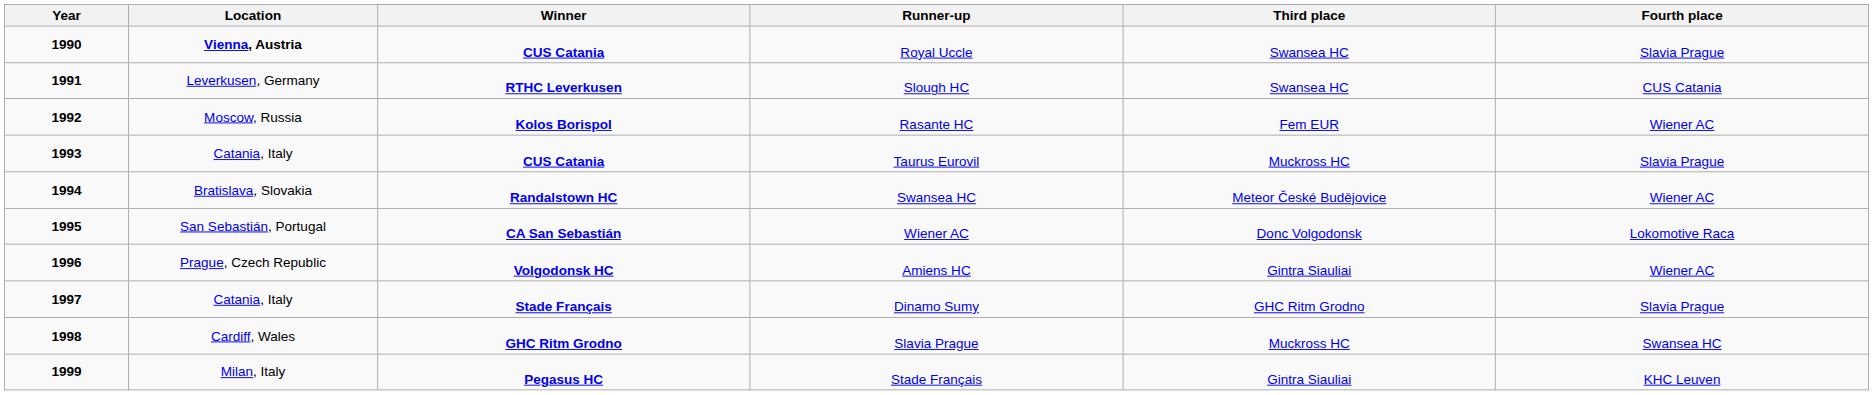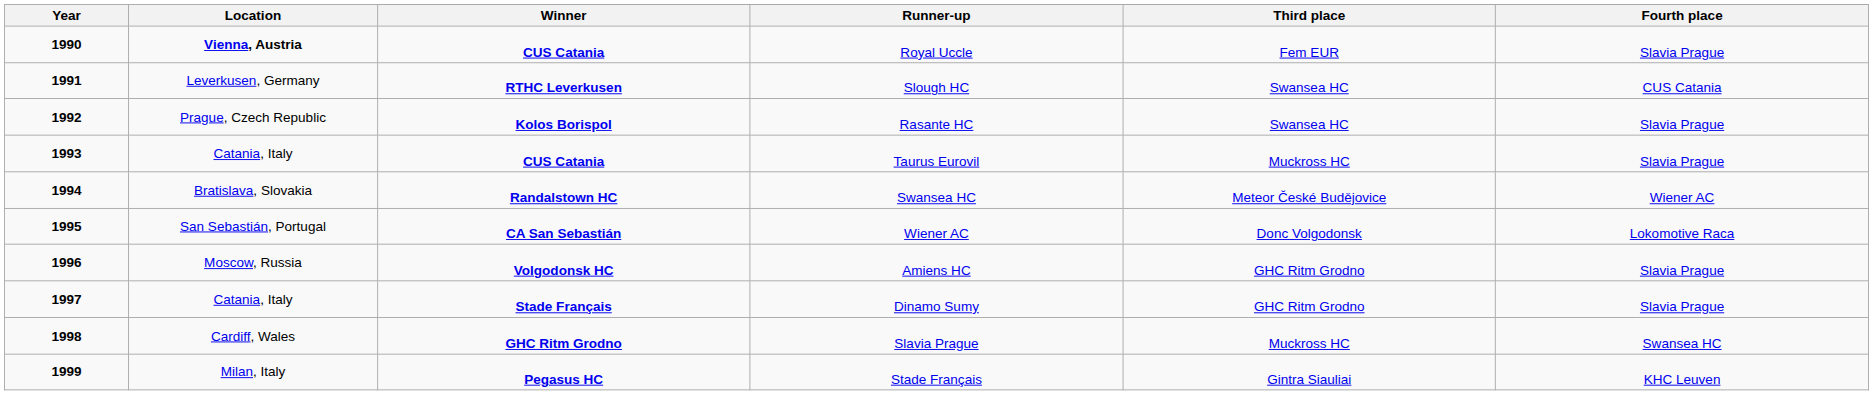Royal Uccle | Third place: Swansea HC -> Fem EUR
Rasante HC | Location: Moscow, Russia -> Prague, Czech Republic
Rasante HC | Third place: Fem EUR -> Swansea HC
Rasante HC | Fourth place: Wiener AC -> Slavia Prague
Amiens HC | Location: Prague, Czech Republic -> Moscow, Russia
Amiens HC | Third place: Gintra Siauliai -> GHC Ritm Grodno
Amiens HC | Fourth place: Wiener AC -> Slavia Prague
